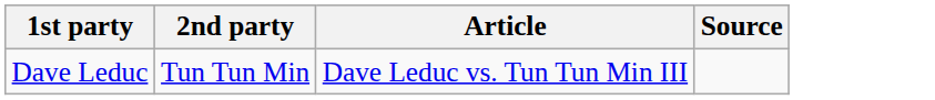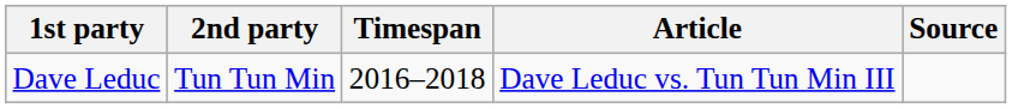+ column: Timespan | 2016–2018
